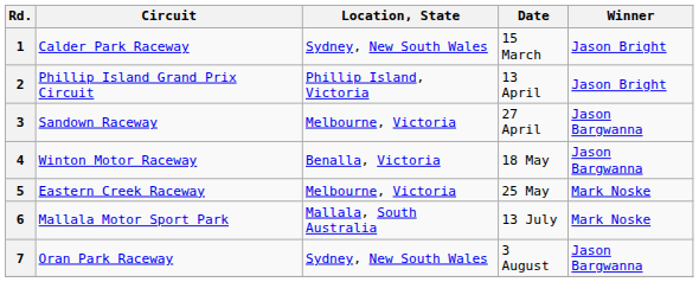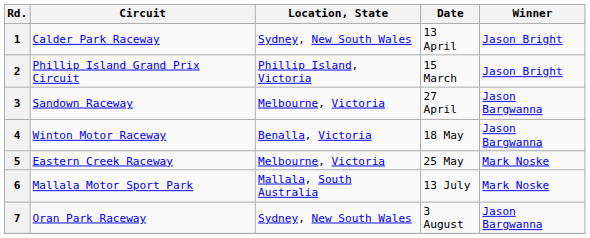1 | Date: 15 March -> 13 April
2 | Date: 13 April -> 15 March
